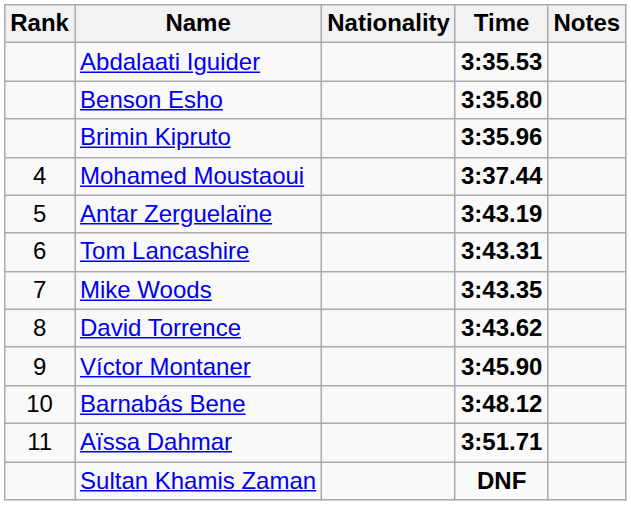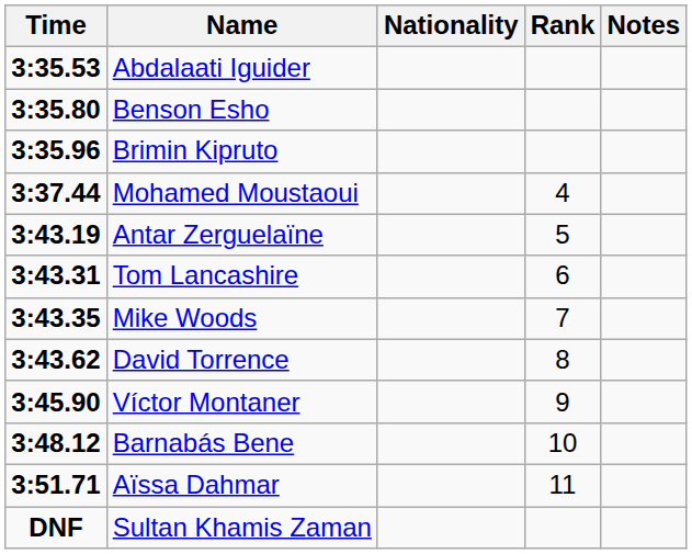columns swapped: Rank <-> Time
